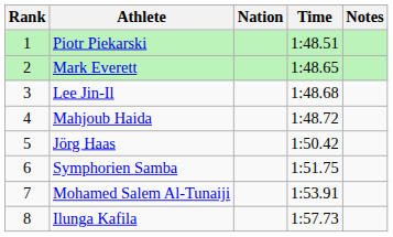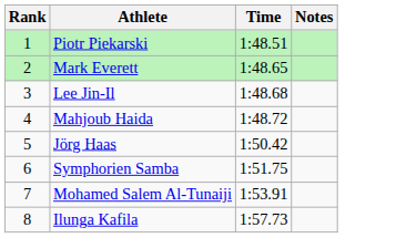- column: Nation
